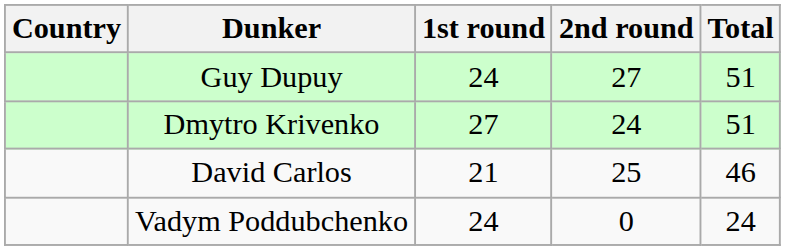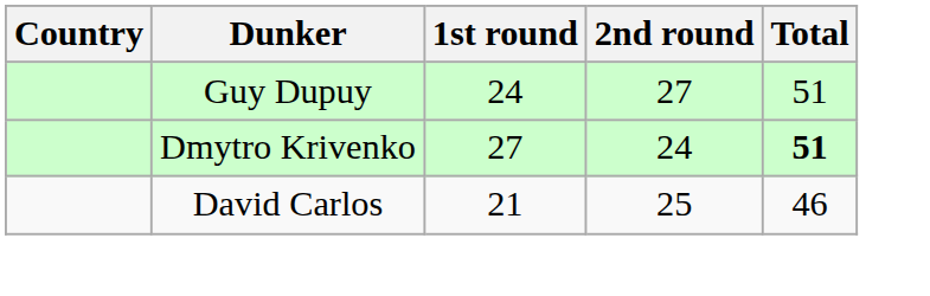Dmytro Krivenko | Total: normal -> bold
- row: Vadym Poddubchenko | 24 | 0 | 24
